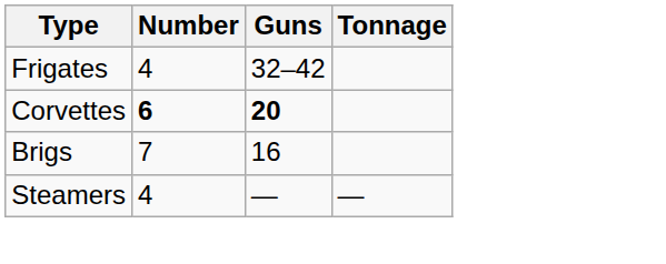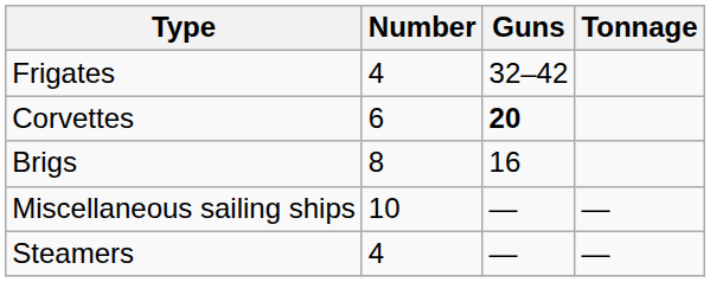Corvettes | Number: bold -> normal
Brigs | Number: 7 -> 8
+ row: Miscellaneous sailing ships | 10 | — | —
